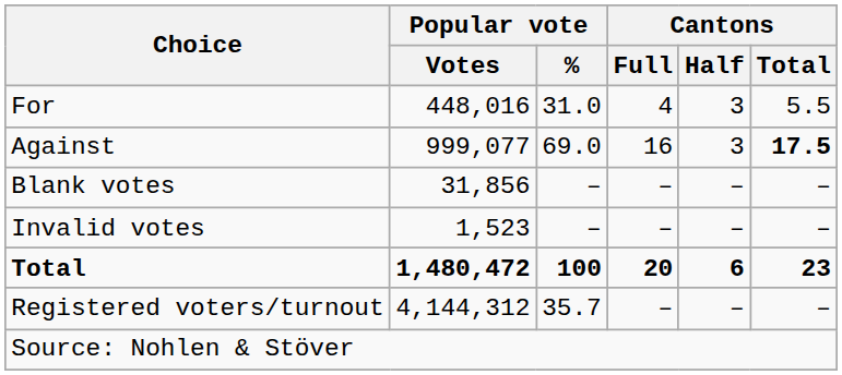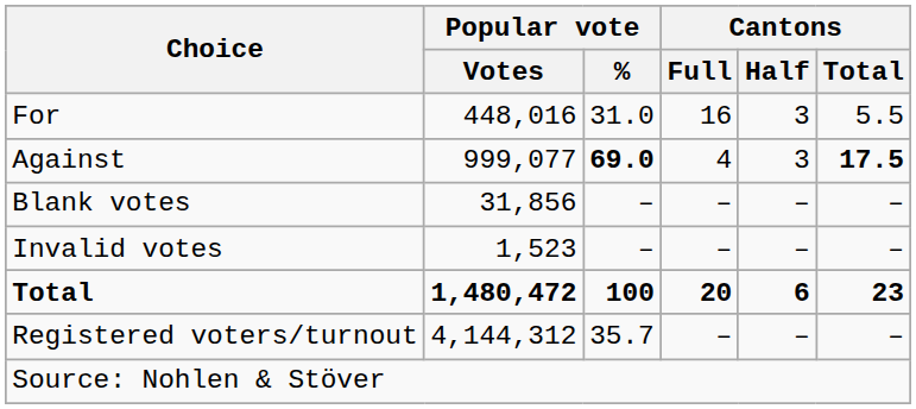For | Cantons / Full: 4 -> 16
Against | Popular vote / %: normal -> bold
Against | Cantons / Full: 16 -> 4
